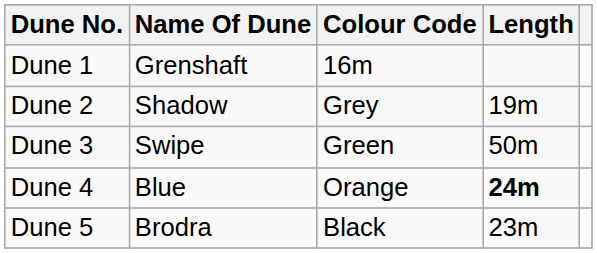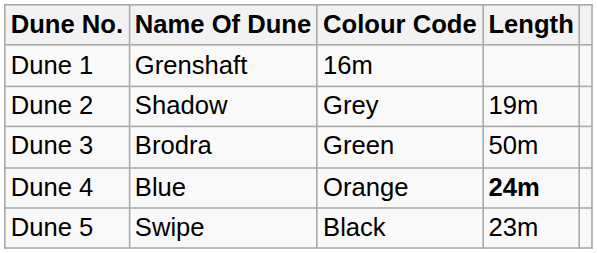Dune 3 | Name Of Dune: Swipe -> Brodra
Dune 5 | Name Of Dune: Brodra -> Swipe
